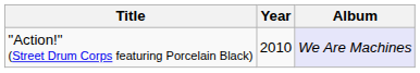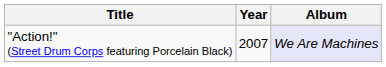"Action!" (Street Drum Corps featuring Porcelain Black) | Year: 2010 -> 2007
